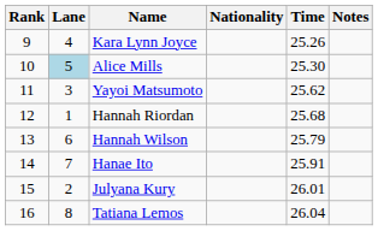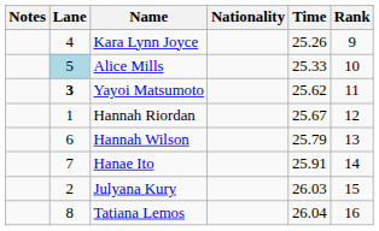columns swapped: Rank <-> Notes
Alice Mills | Time: 25.30 -> 25.33
Yayoi Matsumoto | Lane: normal -> bold
Hannah Riordan | Time: 25.68 -> 25.67
Julyana Kury | Time: 26.01 -> 26.03
